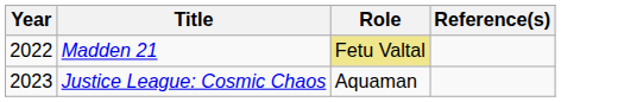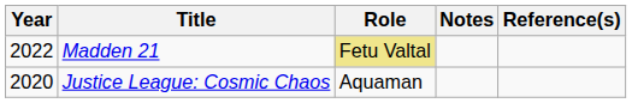+ column: Notes
Justice League: Cosmic Chaos | Year: 2023 -> 2020
